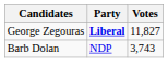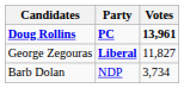+ row: Doug Rollins | PC | 13,961
Barb Dolan | Votes: 3,743 -> 3,734
